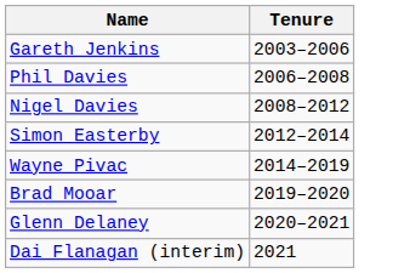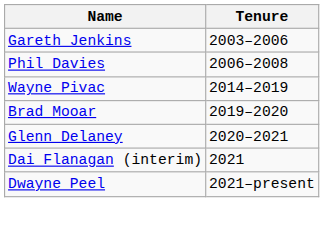- row: Nigel Davies | 2008–2012
- row: Simon Easterby | 2012–2014
+ row: Dwayne Peel | 2021–present
